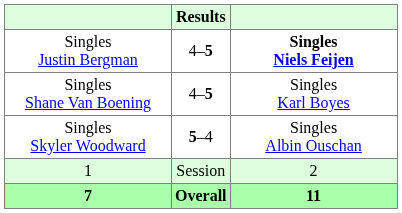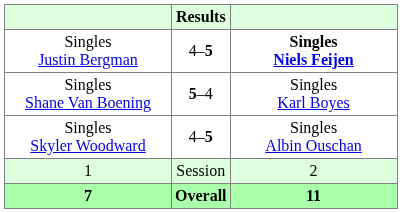Singles Shane Van Boening | Results: 4–5 -> 5–4
Singles Skyler Woodward | Results: 5–4 -> 4–5
